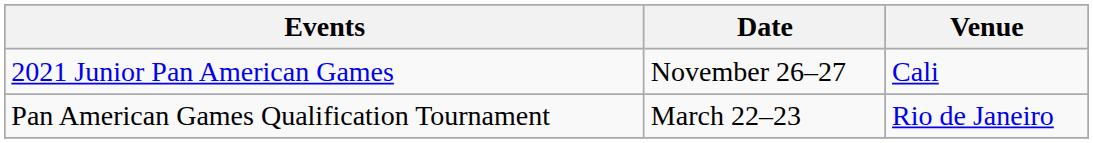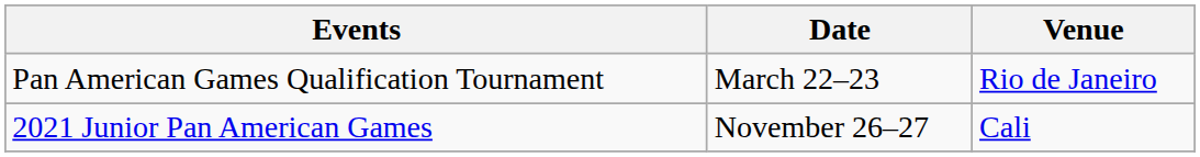rows swapped: 2021 Junior Pan American Games <-> Pan American Games Qualification Tournament
